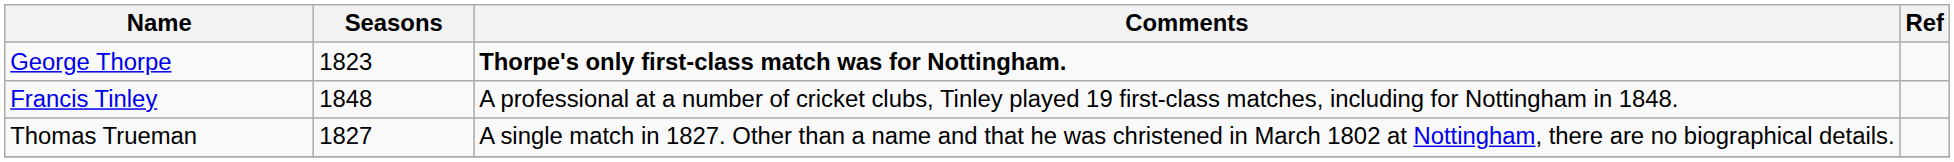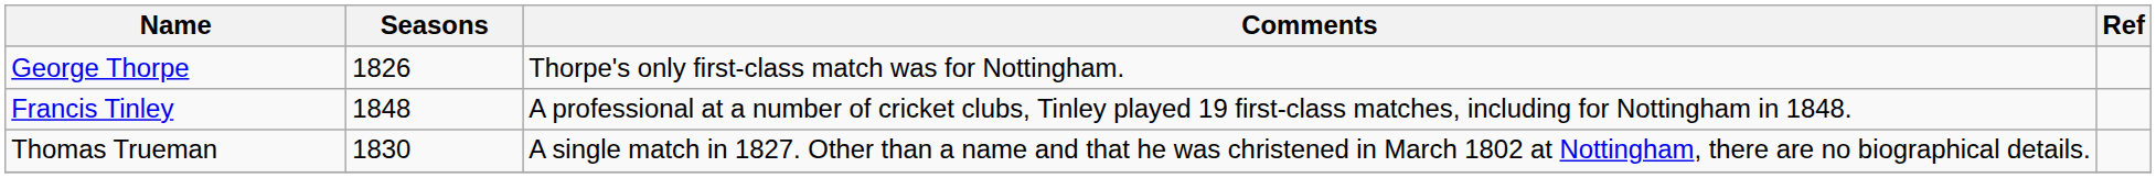George Thorpe | Seasons: 1823 -> 1826
George Thorpe | Comments: bold -> normal
Thomas Trueman | Seasons: 1827 -> 1830
